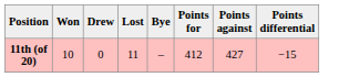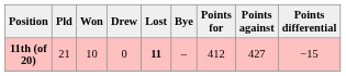+ column: Pld | 21
11th (of 20) | Lost: normal -> bold
